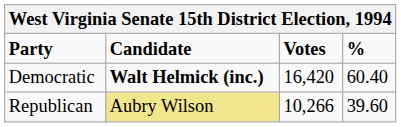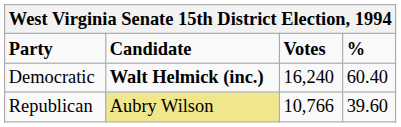Democratic | Votes: 16,420 -> 16,240
Republican | Votes: 10,266 -> 10,766
